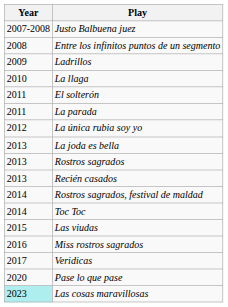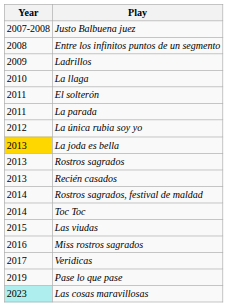La joda es bella | Year: no background -> gold background
Pase lo que pase | Year: 2020 -> 2019
